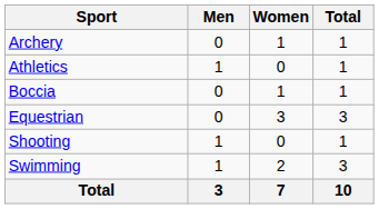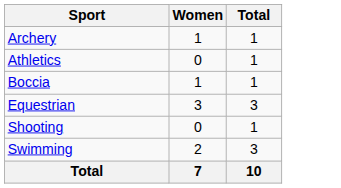- column: Men | 0 | 1 | 0 | 0 | 1 | 1 | 3
